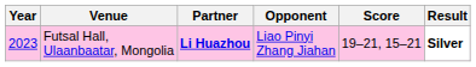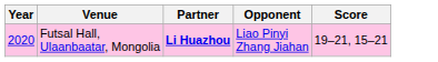- column: Result | Silver
Futsal Hall, Ulaanbaatar, Mongolia | Year: 2023 -> 2020
